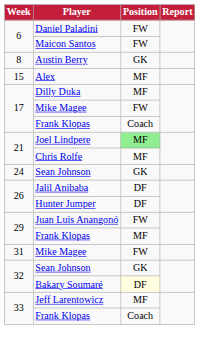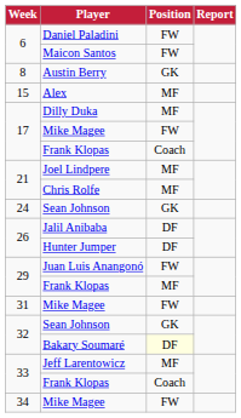Joel Lindpere | Position: lightgreen background -> no background
+ row: 34 | Mike Magee | FW
